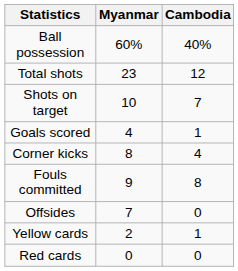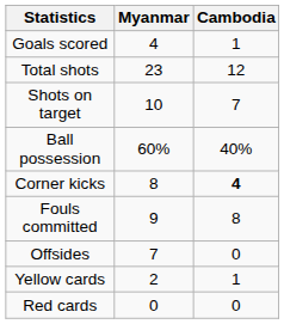rows swapped: Goals scored <-> Ball possession
Corner kicks | Cambodia: normal -> bold
